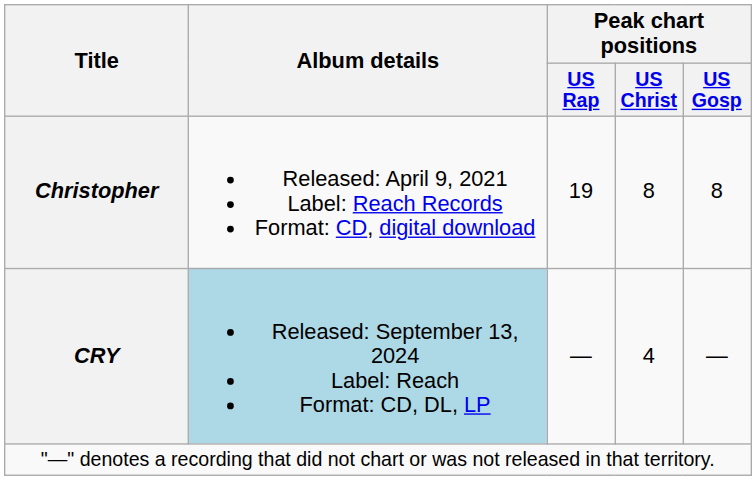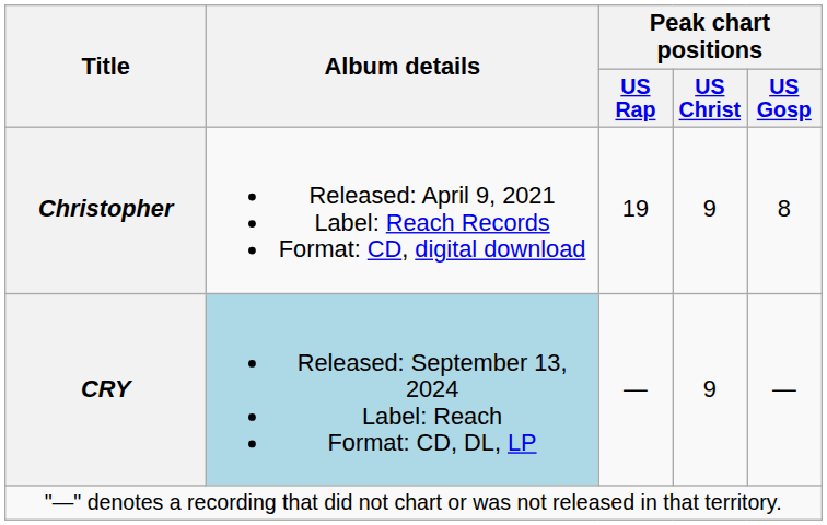Christopher | Peak chart positions / US Christ: 8 -> 9
CRY | Peak chart positions / US Christ: 4 -> 9
